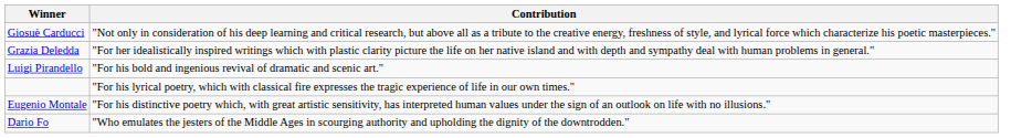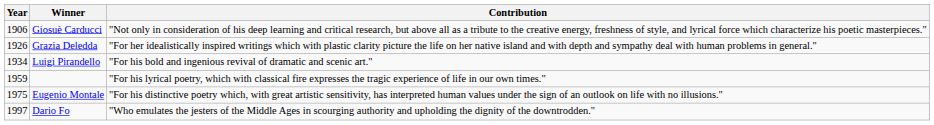+ column: Year | 1906 | 1926 | 1934 | 1959 | 1975 | 1997
